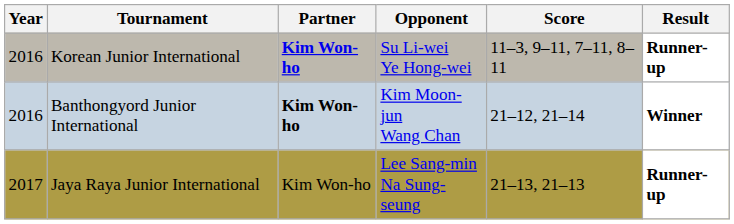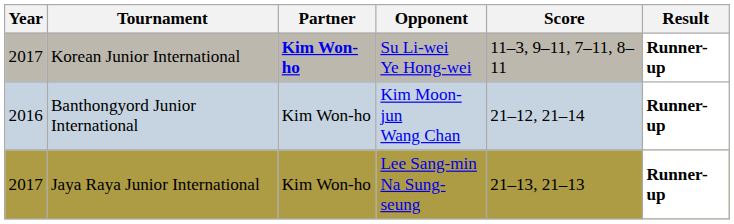Korean Junior International | Year: 2016 -> 2017
Banthongyord Junior International | Partner: bold -> normal
Banthongyord Junior International | Result: Winner -> Runner-up
